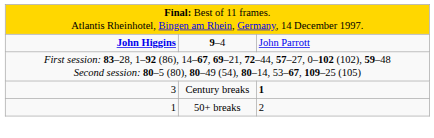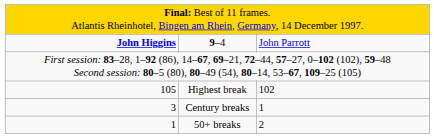+ row: 105 | Highest break | 102
Century breaks | column 3: bold -> normal
